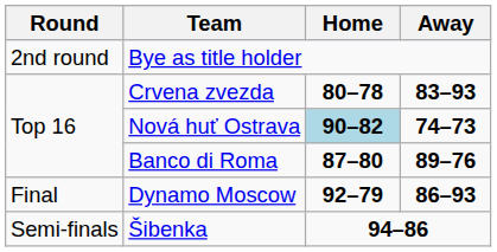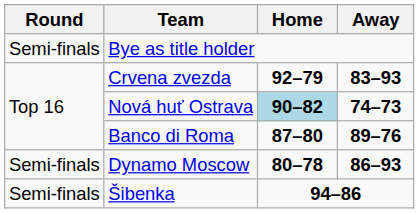Bye as title holder | Round: 2nd round -> Semi-finals
Crvena zvezda | Home: 80–78 -> 92–79
Dynamo Moscow | Round: Final -> Semi-finals
Dynamo Moscow | Home: 92–79 -> 80–78
